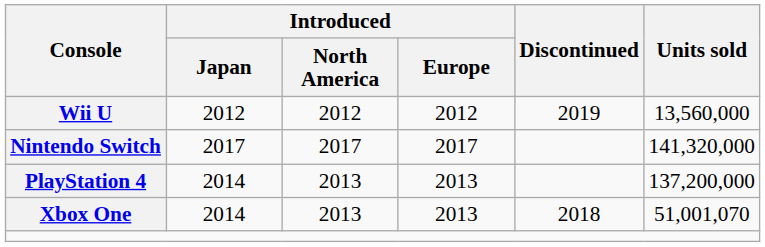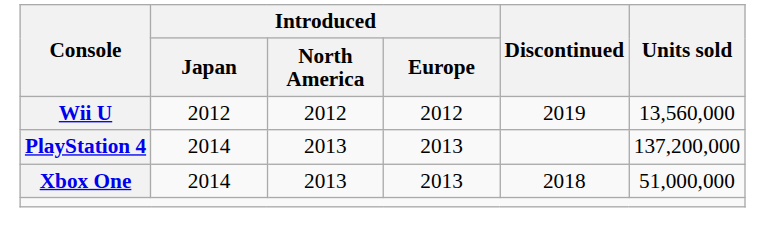- row: Nintendo Switch | 2017 | 2017 | 2017 | 141,320,000
Xbox One | Units sold: 51,001,070 -> 51,000,000
